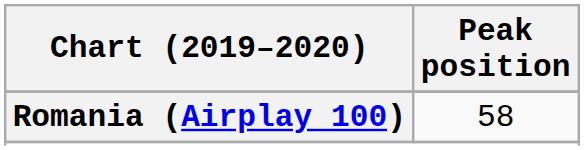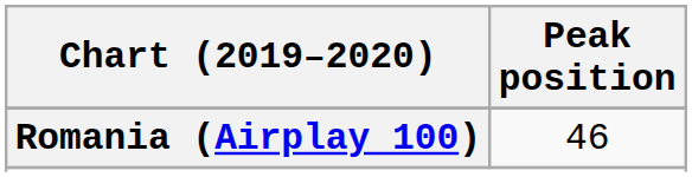Romania (Airplay 100) | Peak position: 58 -> 46
